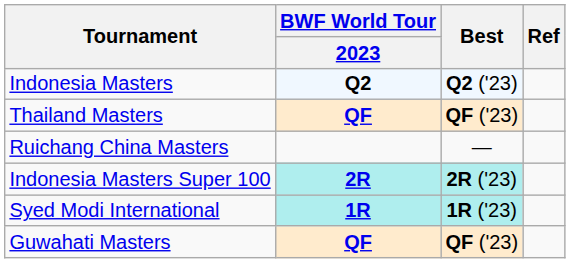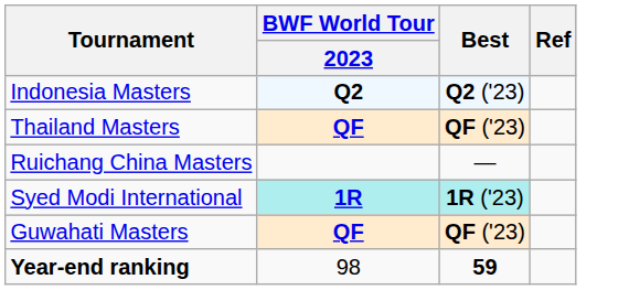- row: Indonesia Masters Super 100 | 2R | 2R ('23)
+ row: Year-end ranking | 98 | 59
